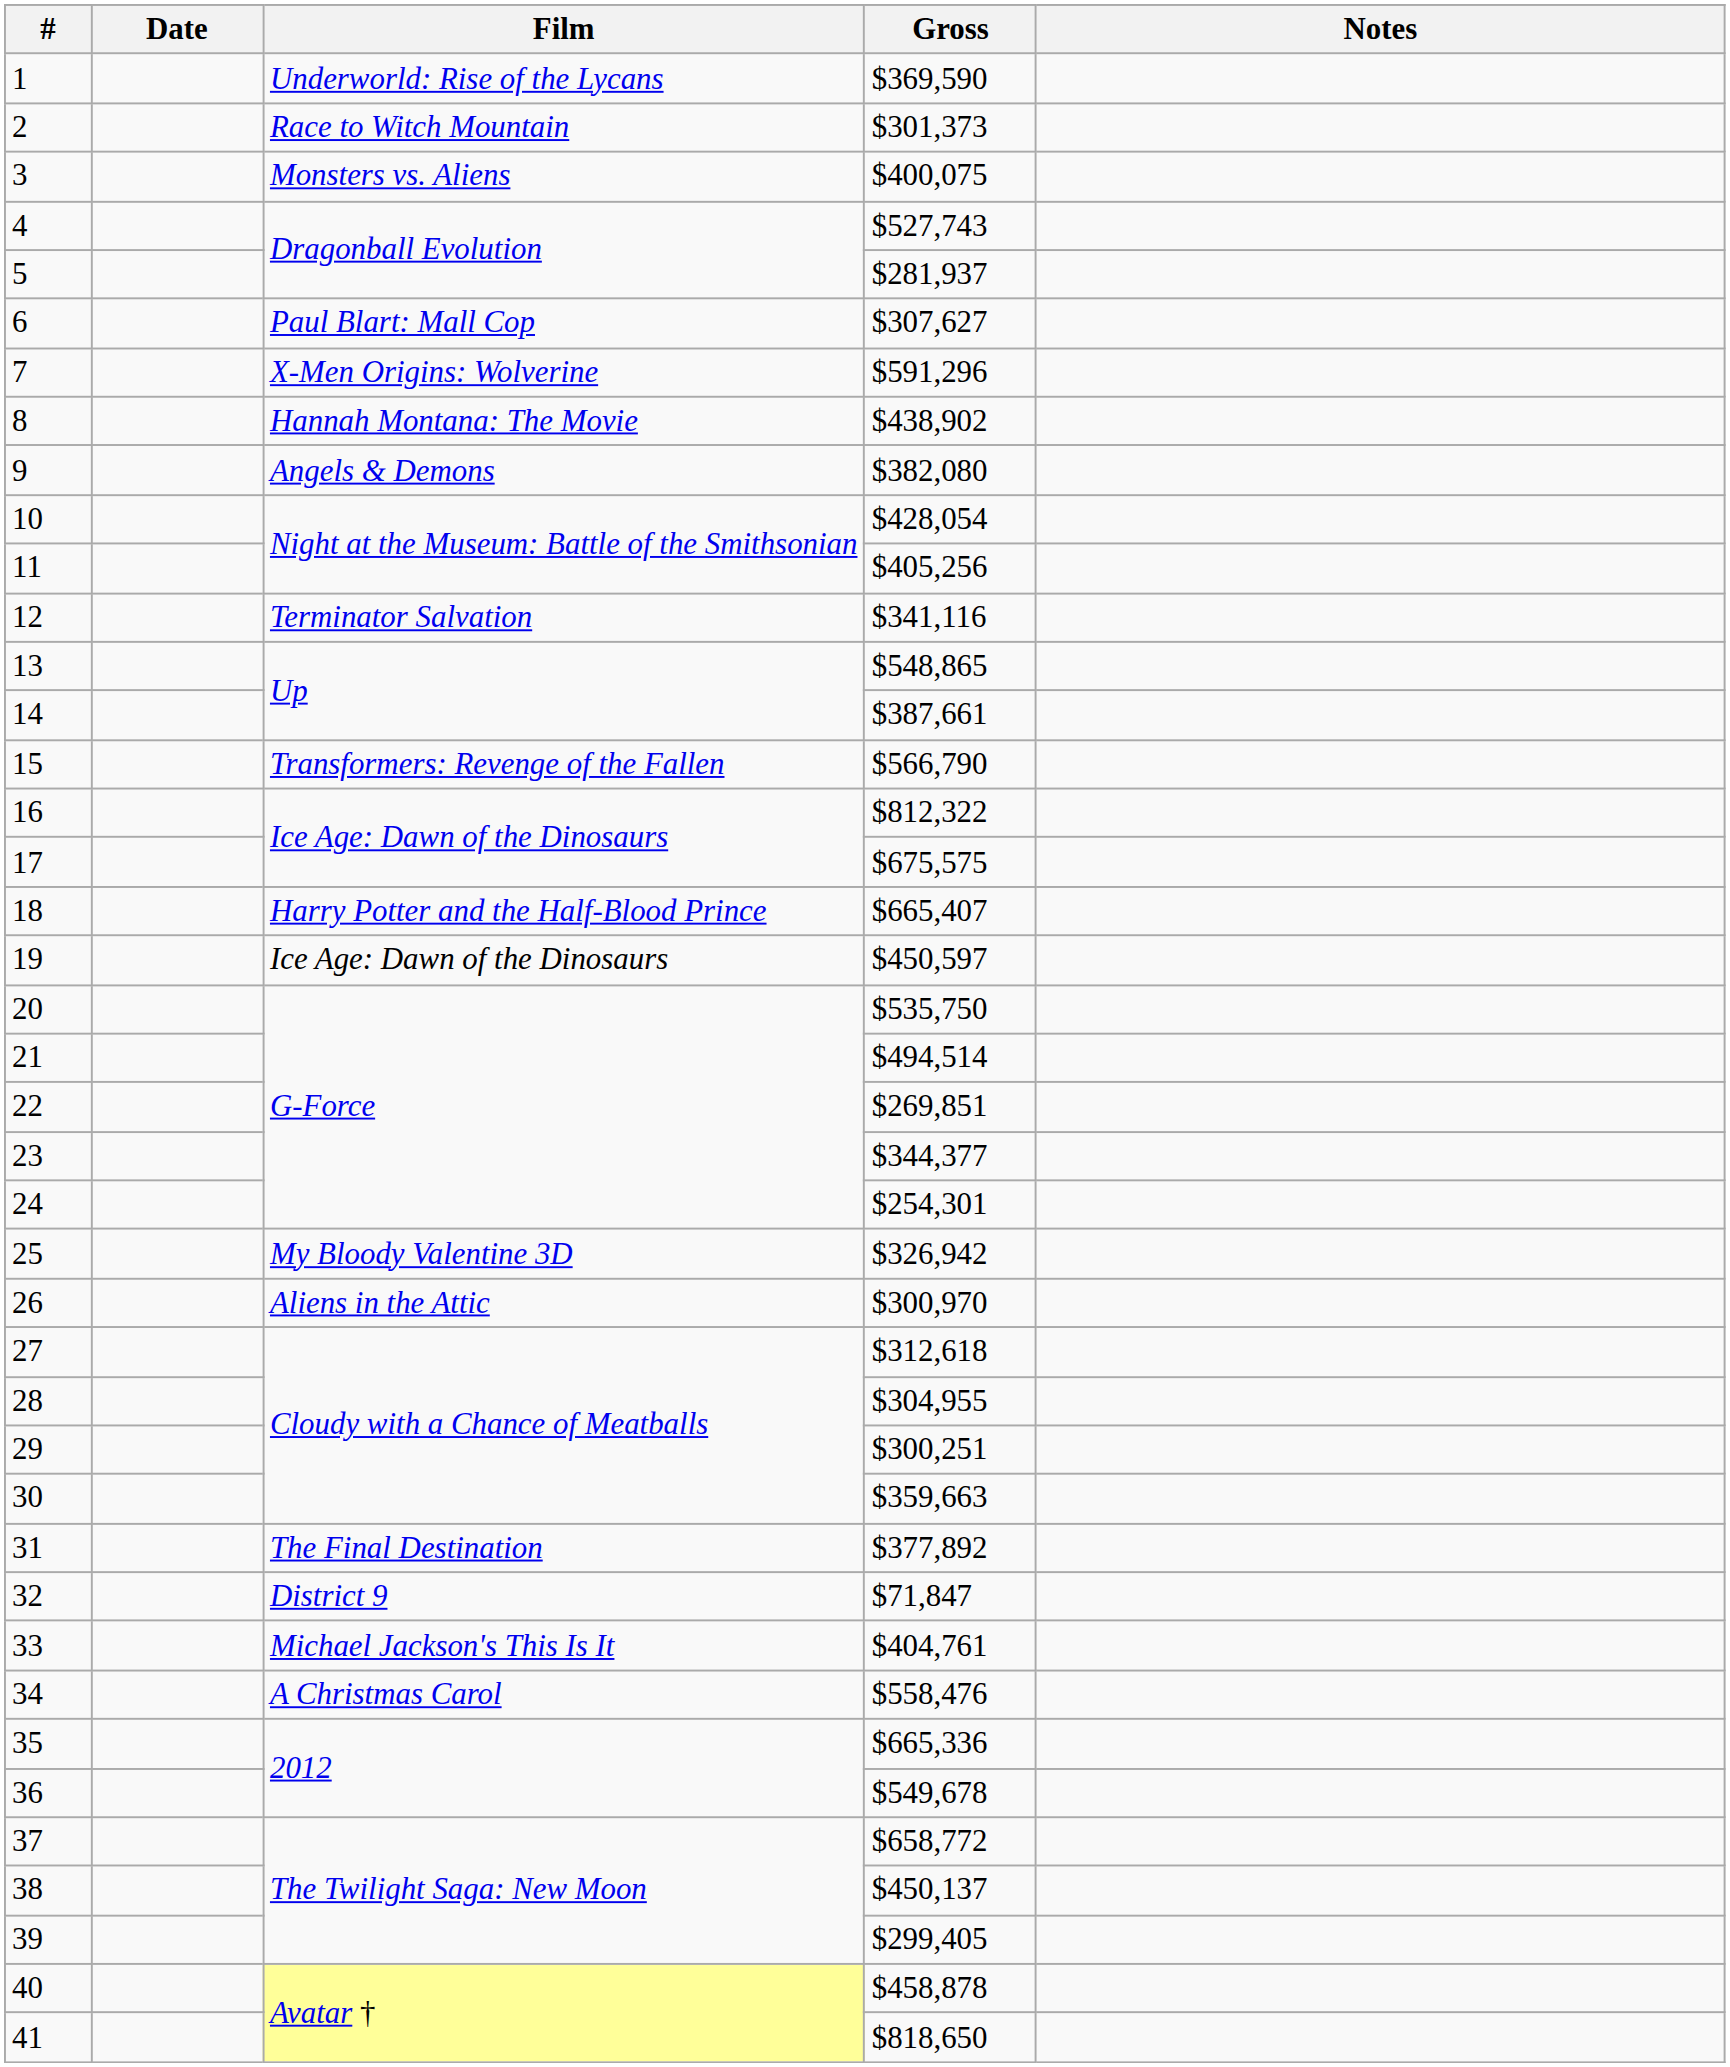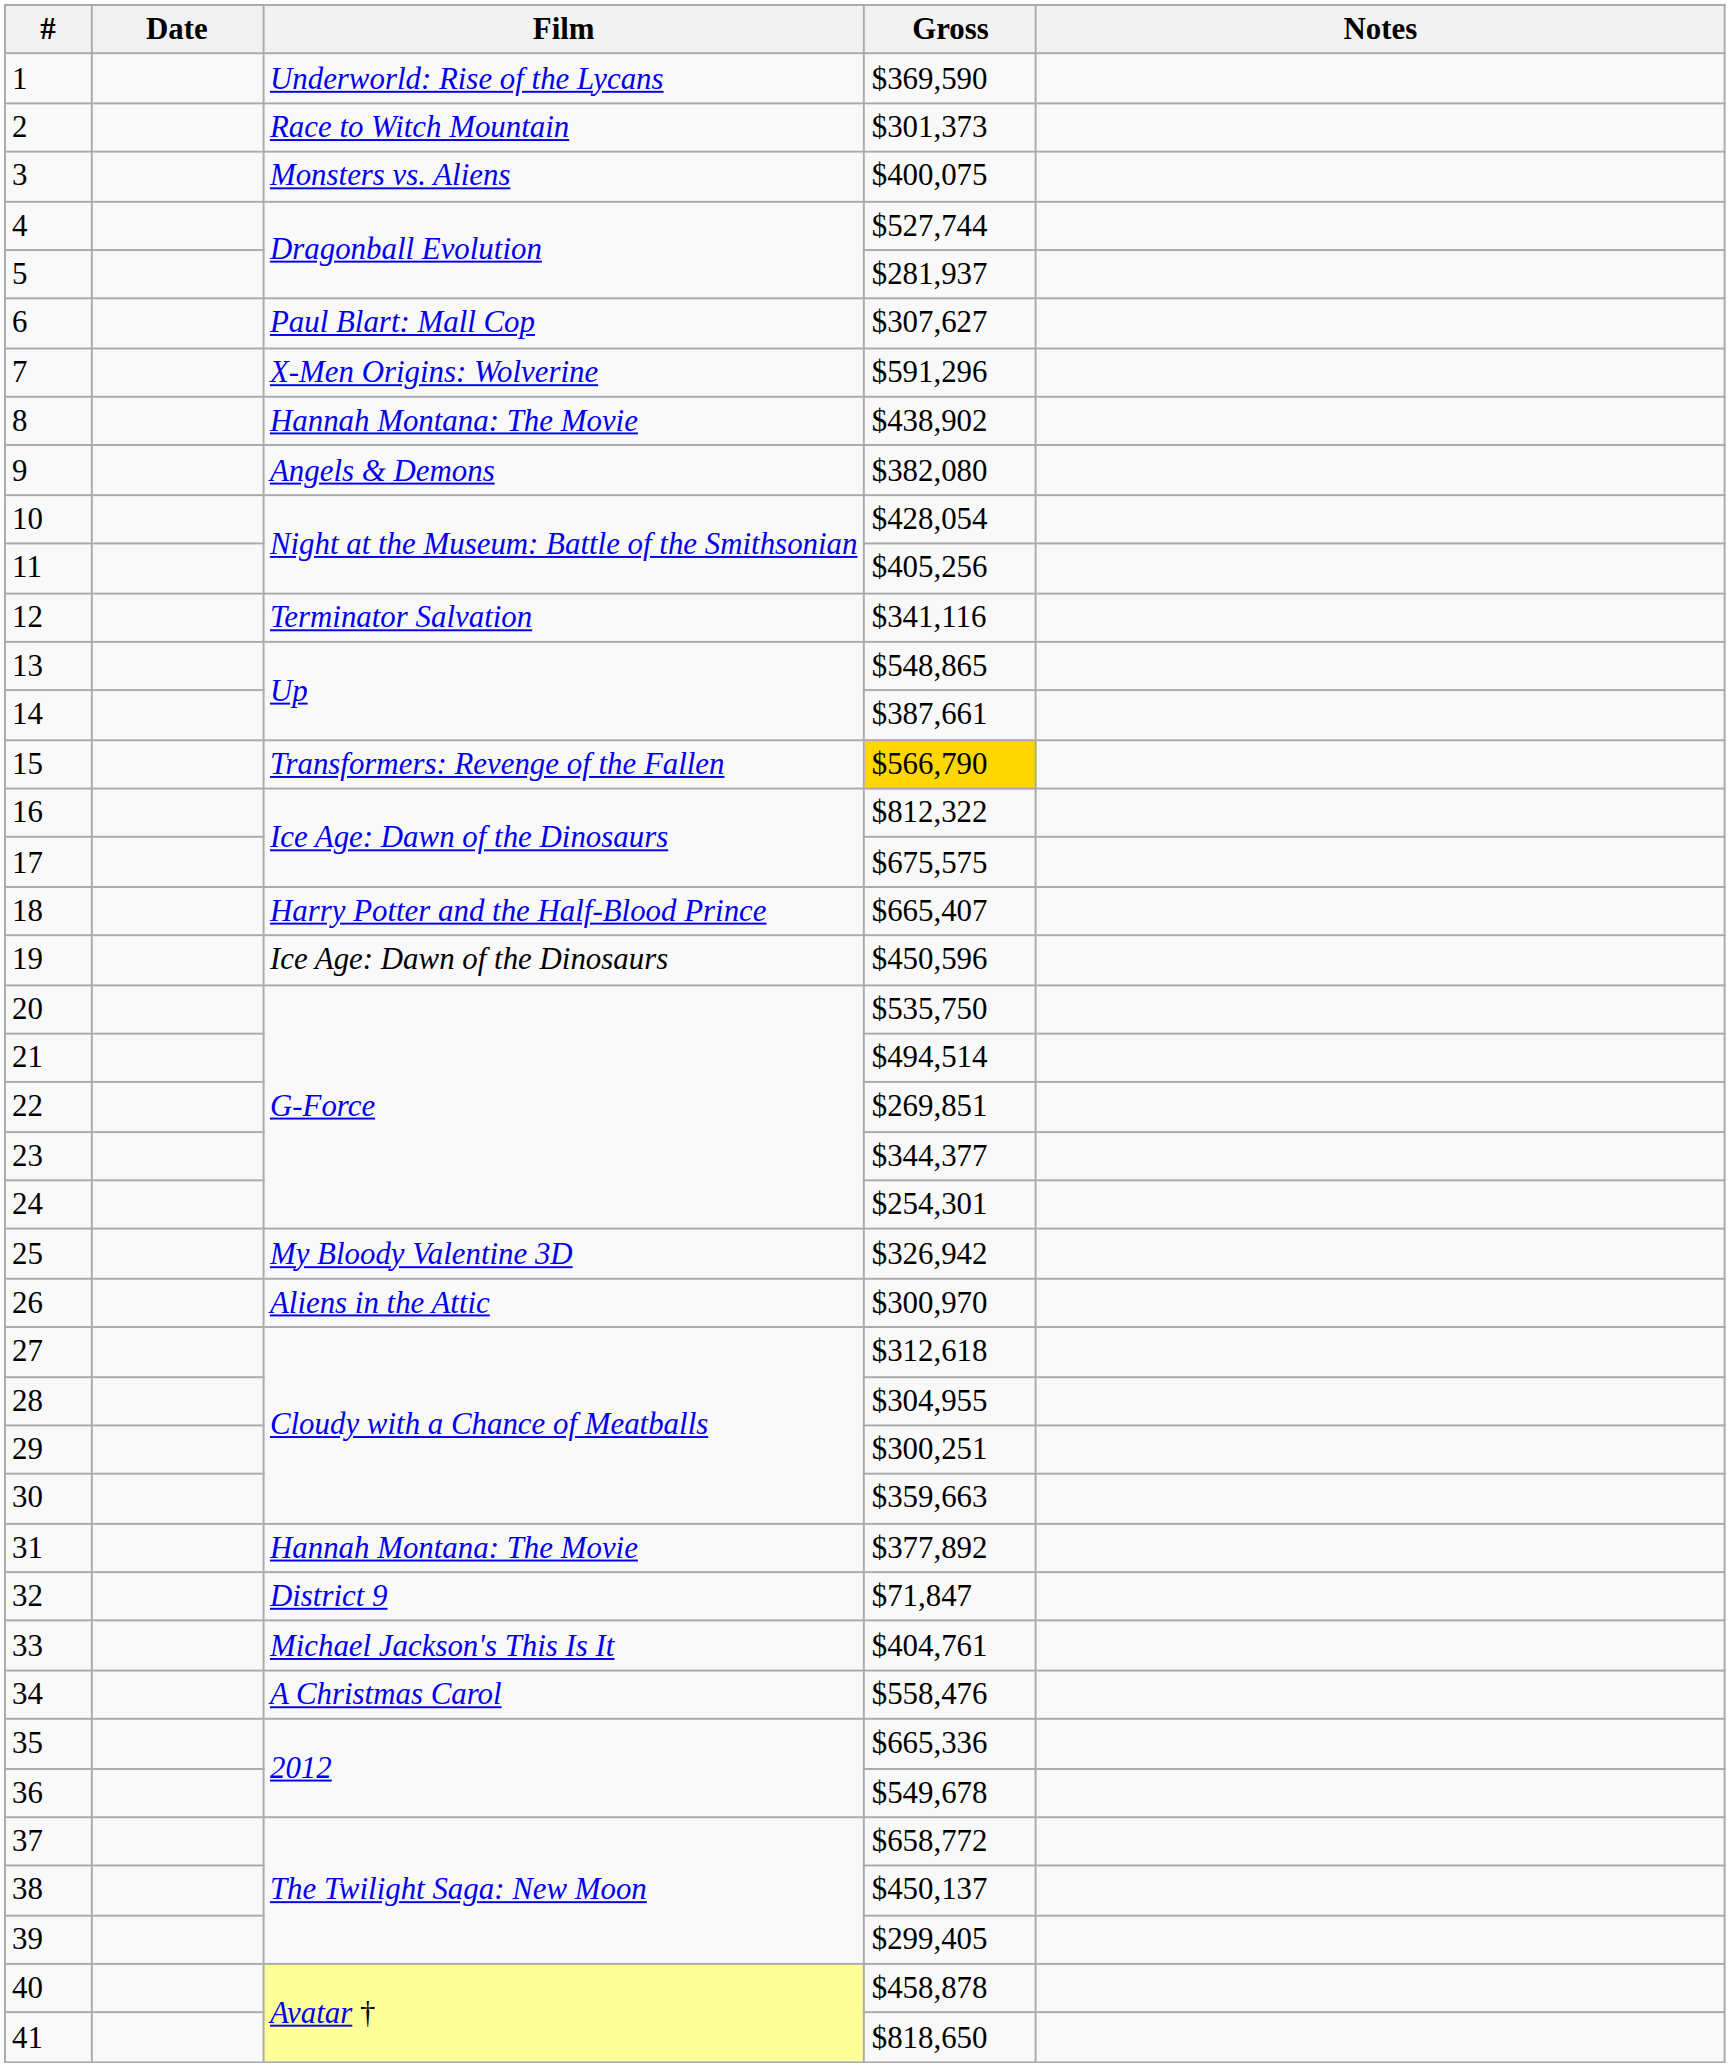4 | Gross: $527,743 -> $527,744
15 | Gross: no background -> gold background
19 | Gross: $450,597 -> $450,596
31 | Film: The Final Destination -> Hannah Montana: The Movie
